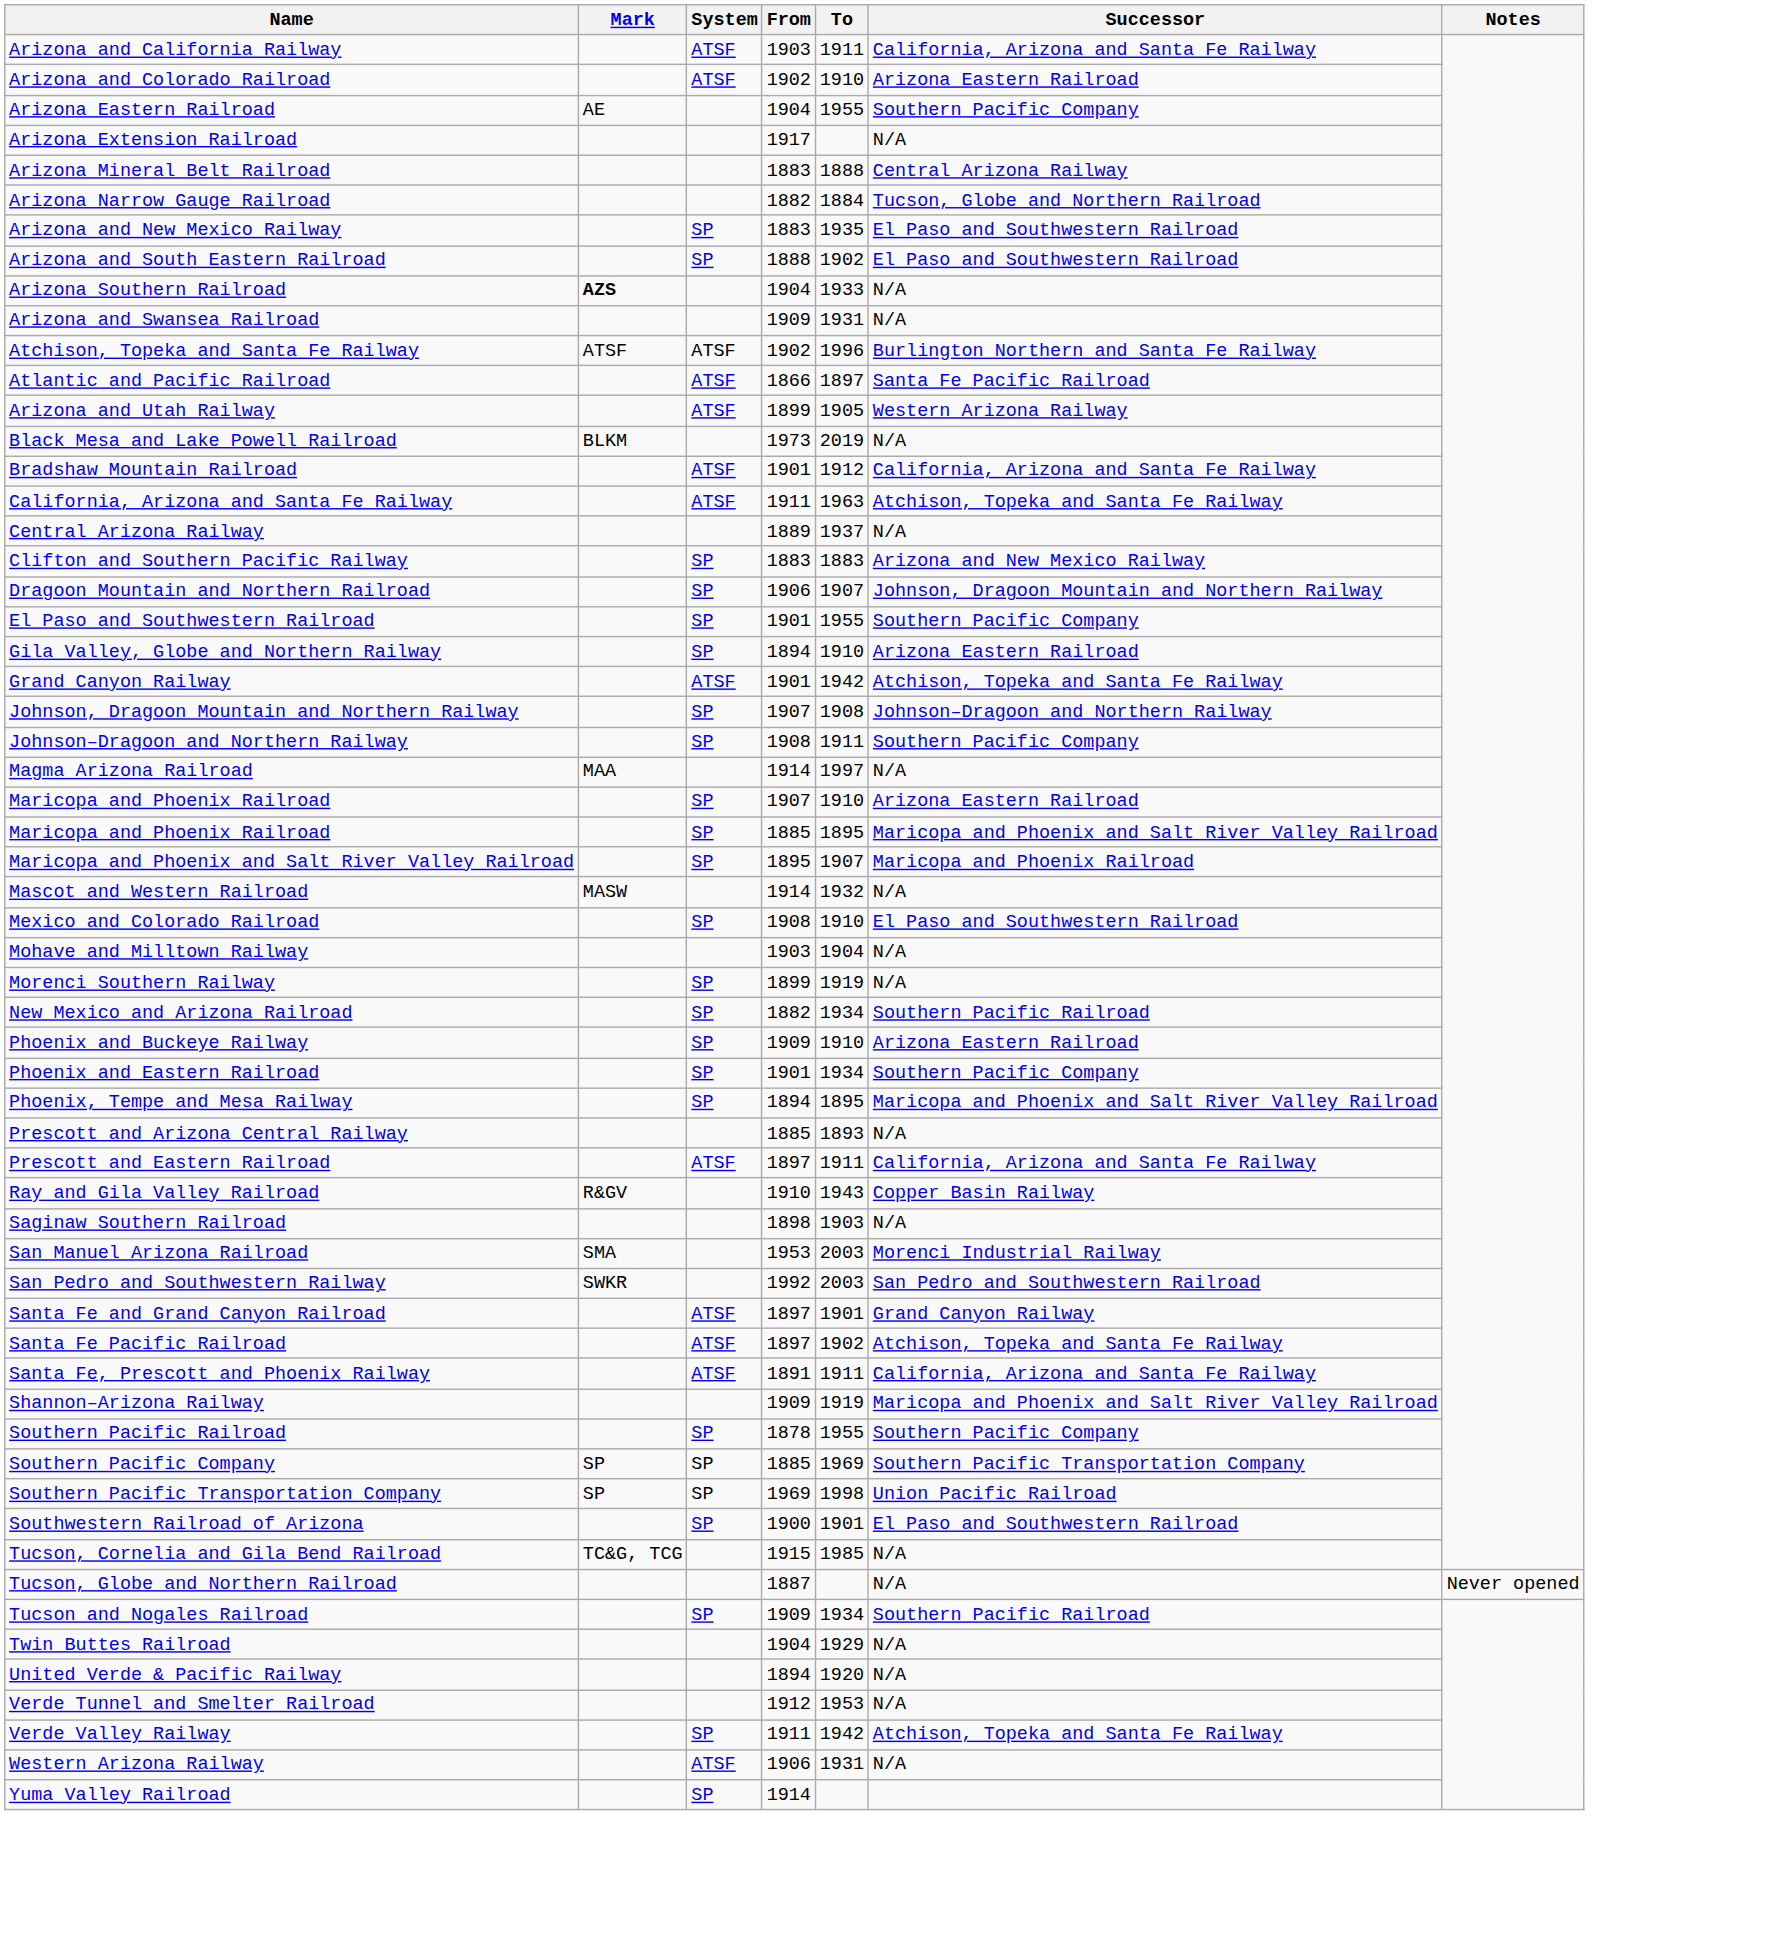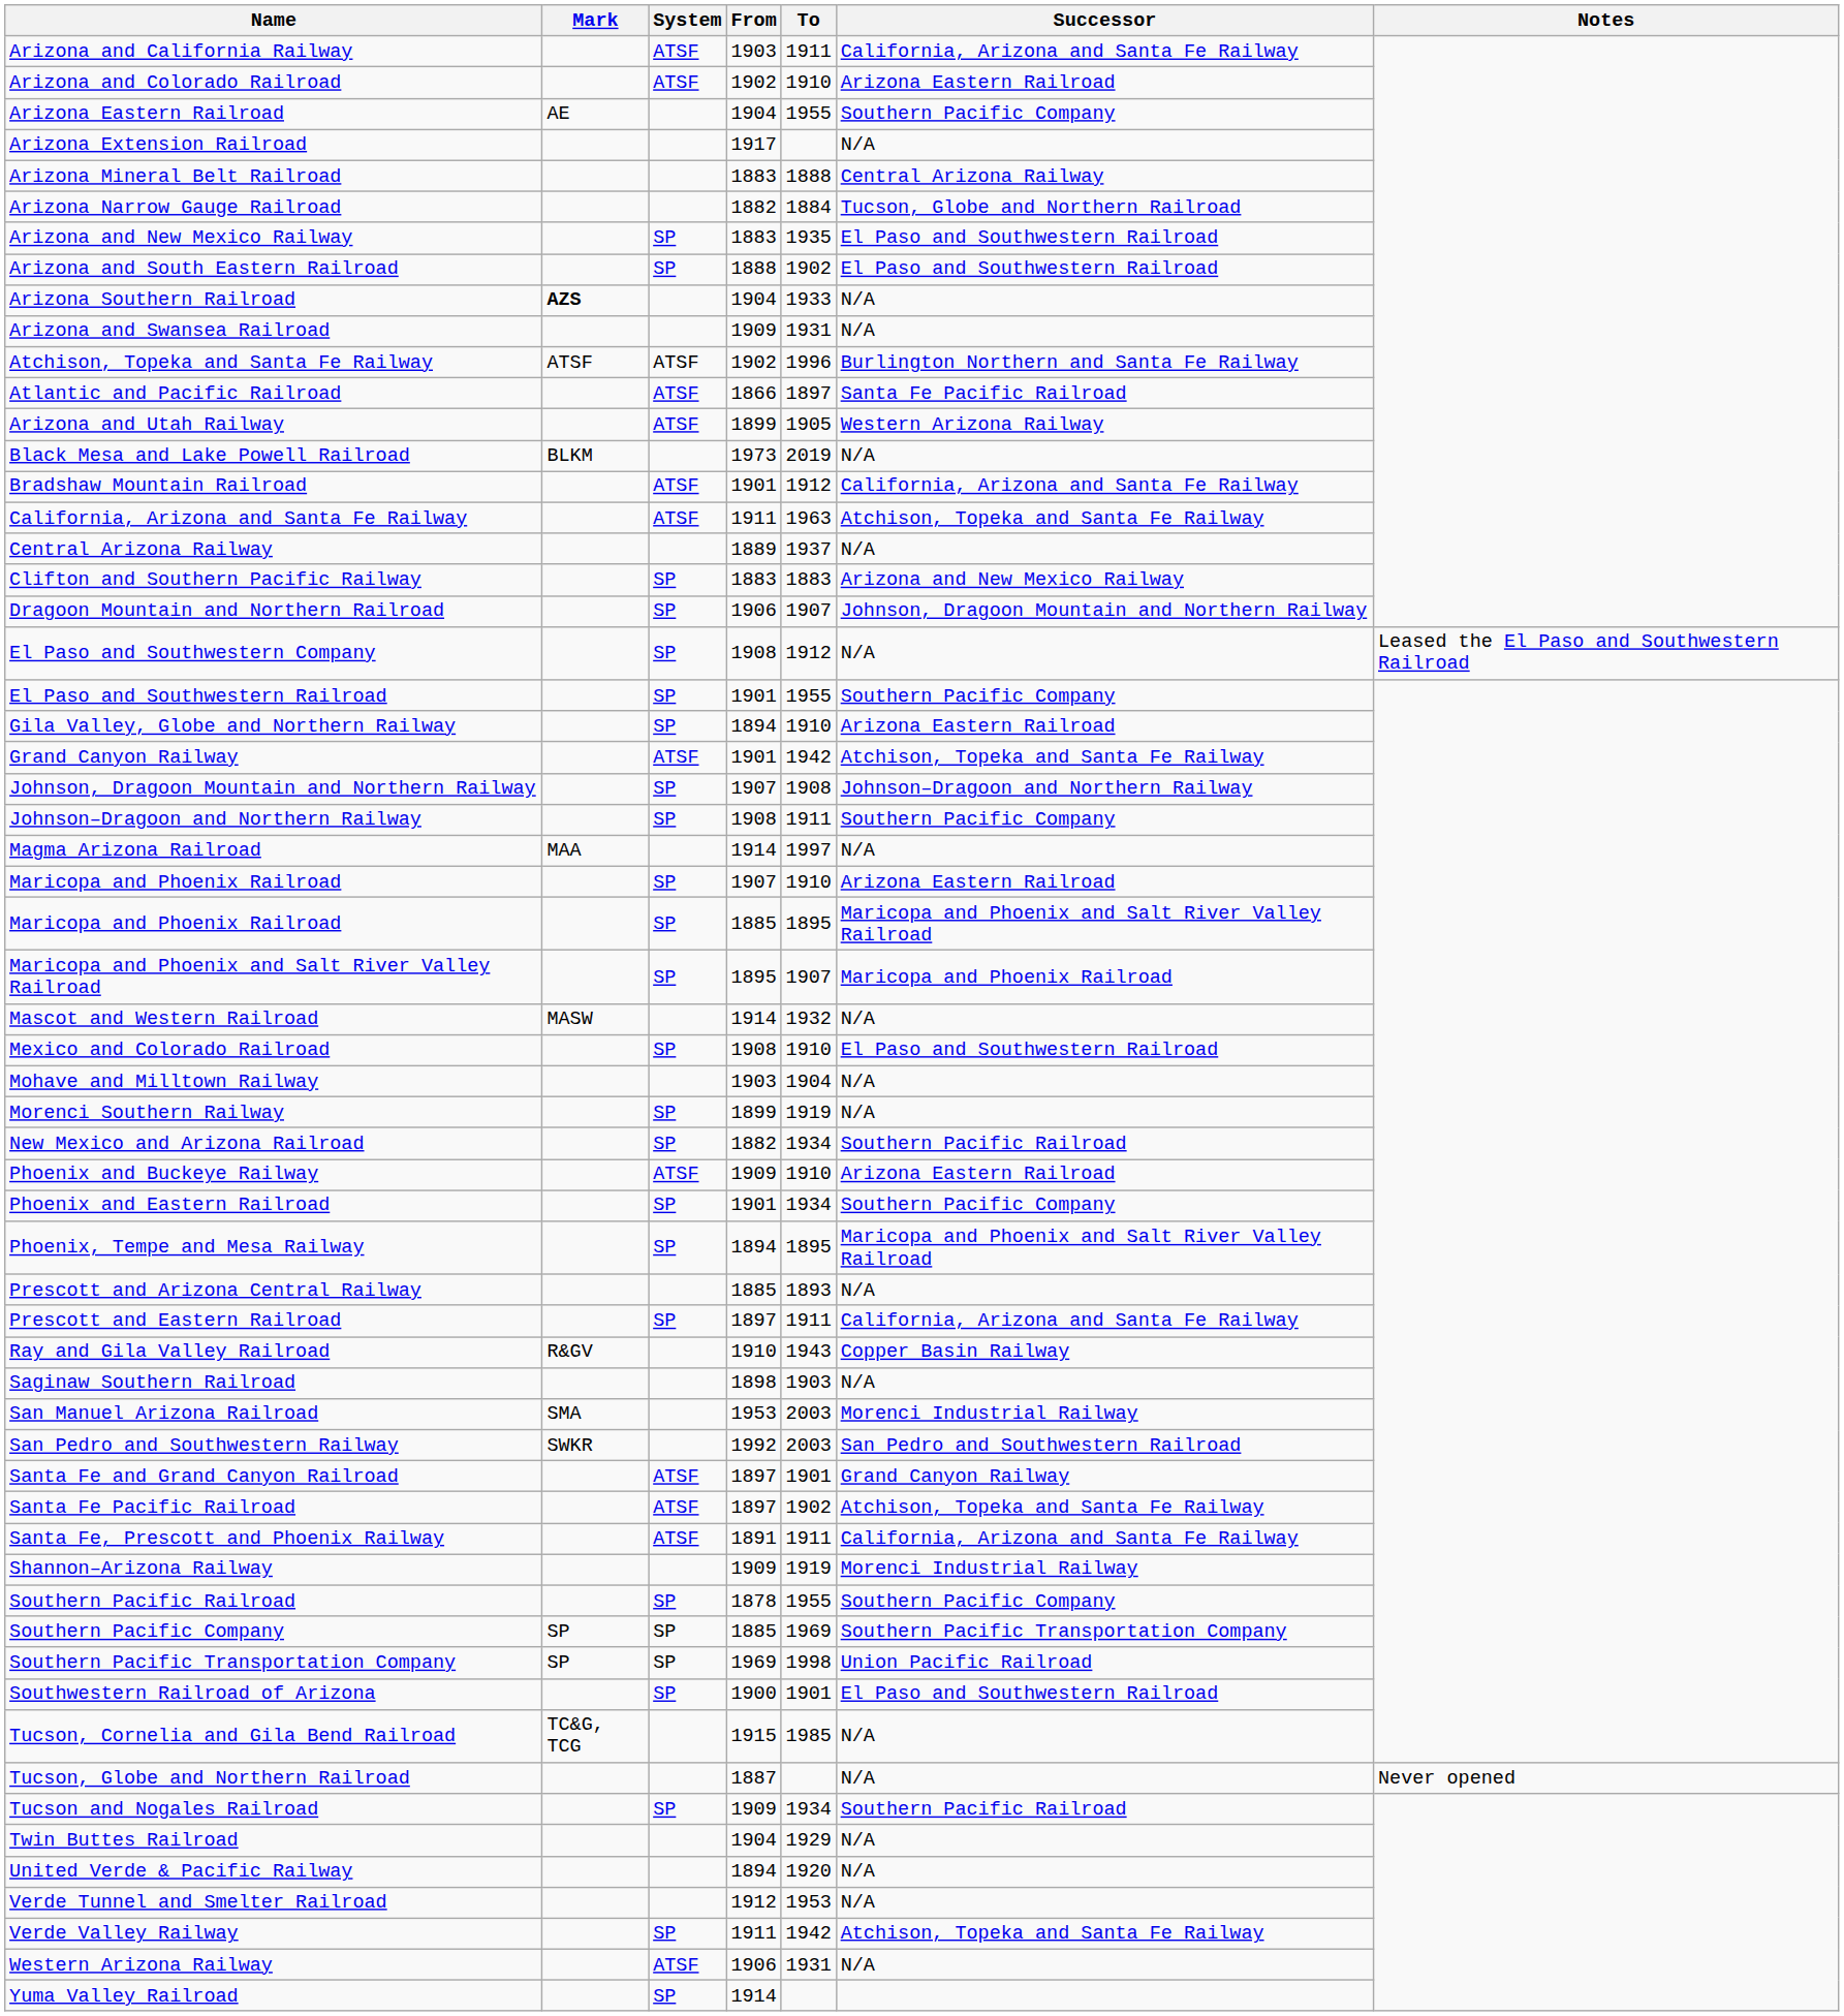+ row: El Paso and Southwestern Company | SP | 1908 | 1912 | N/A | Leased the El Paso and Southwestern Railroad
Phoenix and Buckeye Railway | System: SP -> ATSF
Prescott and Eastern Railroad | System: ATSF -> SP
Shannon–Arizona Railway | Successor: Maricopa and Phoenix and Salt River Valley Railroad -> Morenci Industrial Railway
